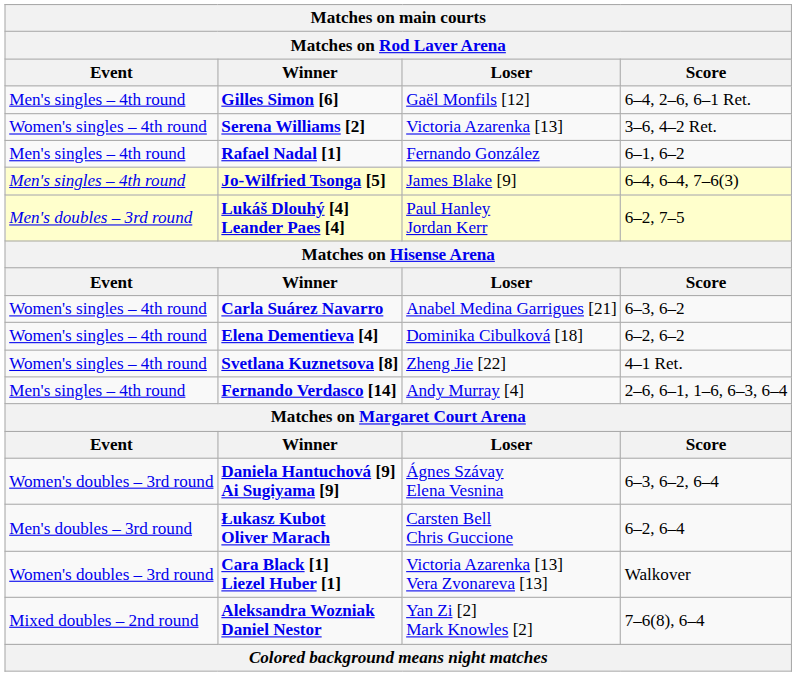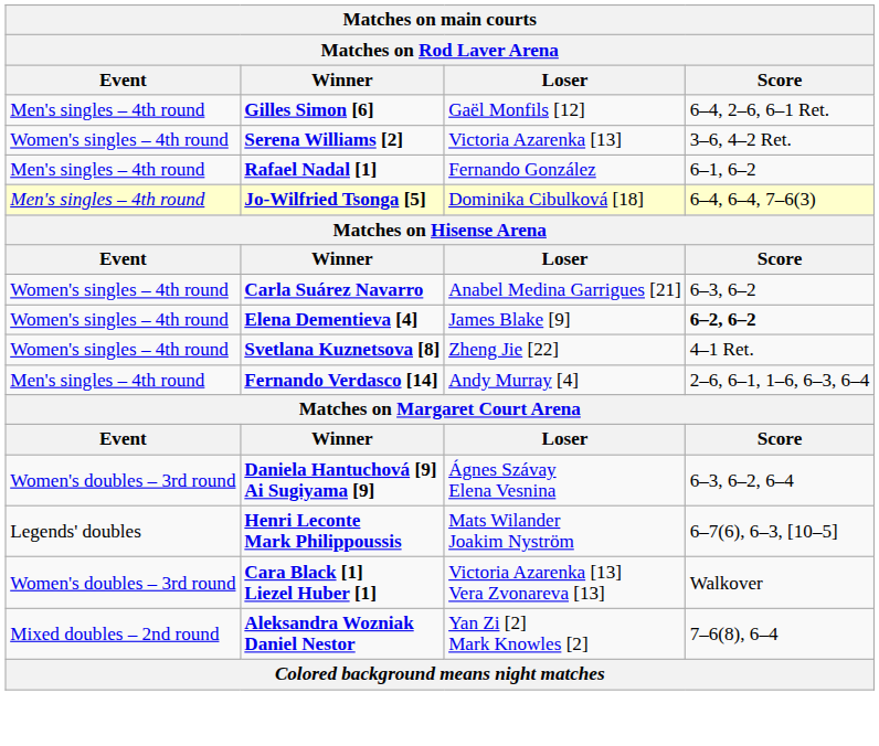Jo-Wilfried Tsonga [5] | Loser: James Blake [9] -> Dominika Cibulková [18]
- row: Men's doubles – 3rd round | Lukáš Dlouhý [4] Leander Paes [4] | Paul Hanley Jordan Kerr | 6–2, 7–5
Elena Dementieva [4] | Loser: Dominika Cibulková [18] -> James Blake [9]
Elena Dementieva [4] | Score: normal -> bold
+ row: Legends' doubles | Henri Leconte Mark Philippoussis | Mats Wilander Joakim Nyström | 6–7(6), 6–3, [10–5]
- row: Men's doubles – 3rd round | Łukasz Kubot Oliver Marach | Carsten Bell Chris Guccione | 6–2, 6–4
